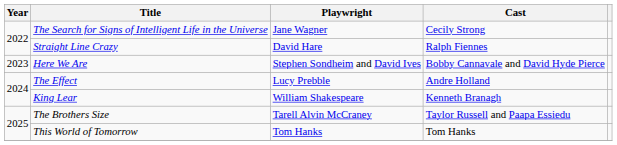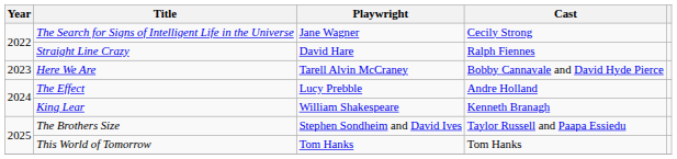Here We Are | Playwright: Stephen Sondheim and David Ives -> Tarell Alvin McCraney
The Brothers Size | Playwright: Tarell Alvin McCraney -> Stephen Sondheim and David Ives
